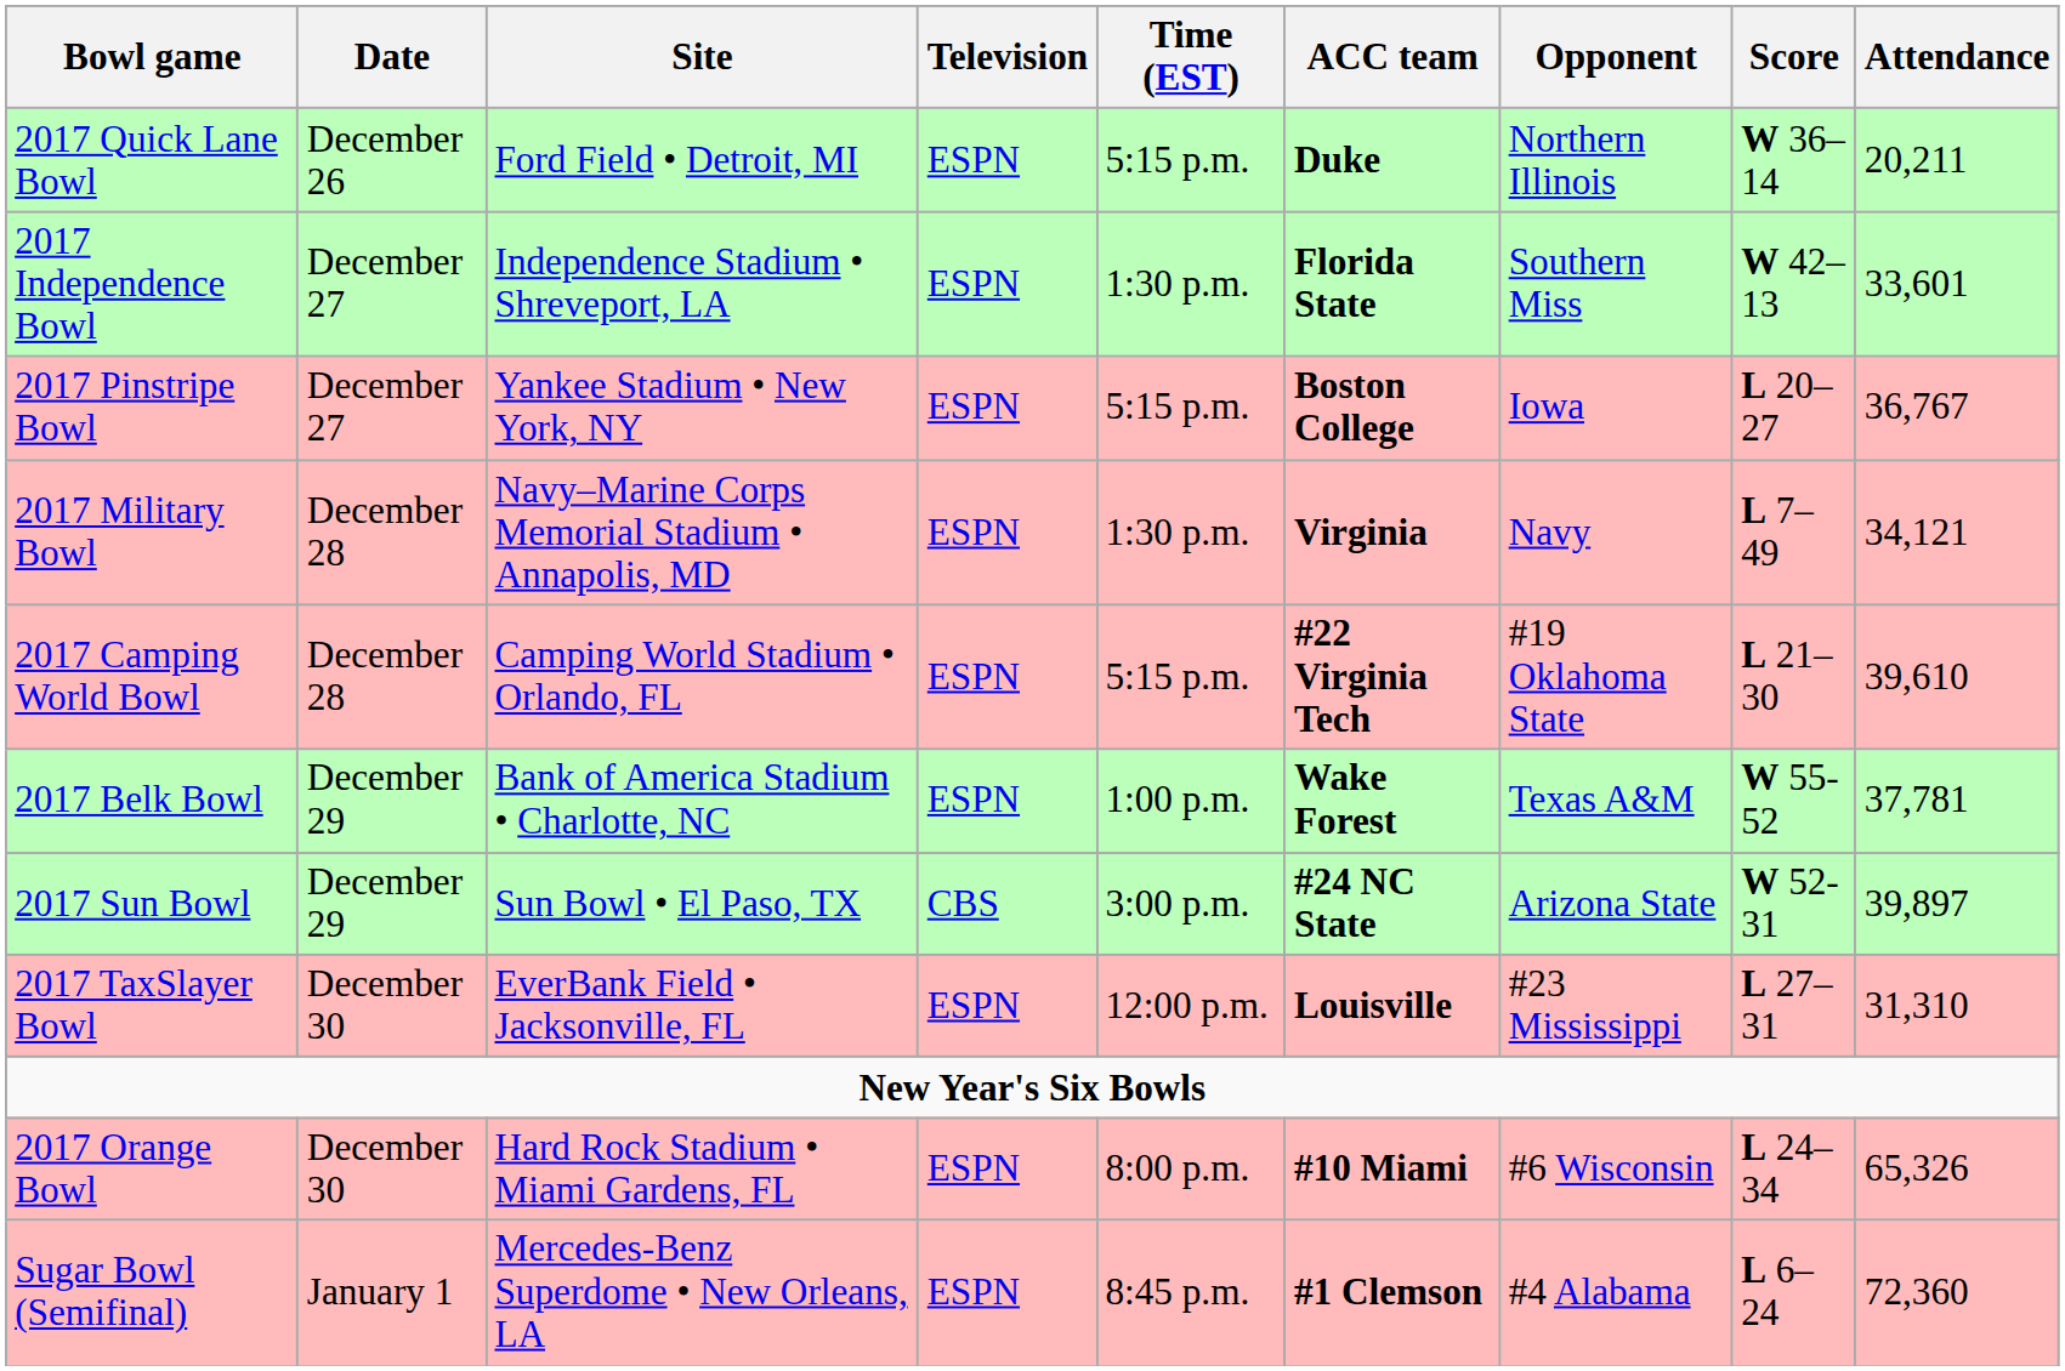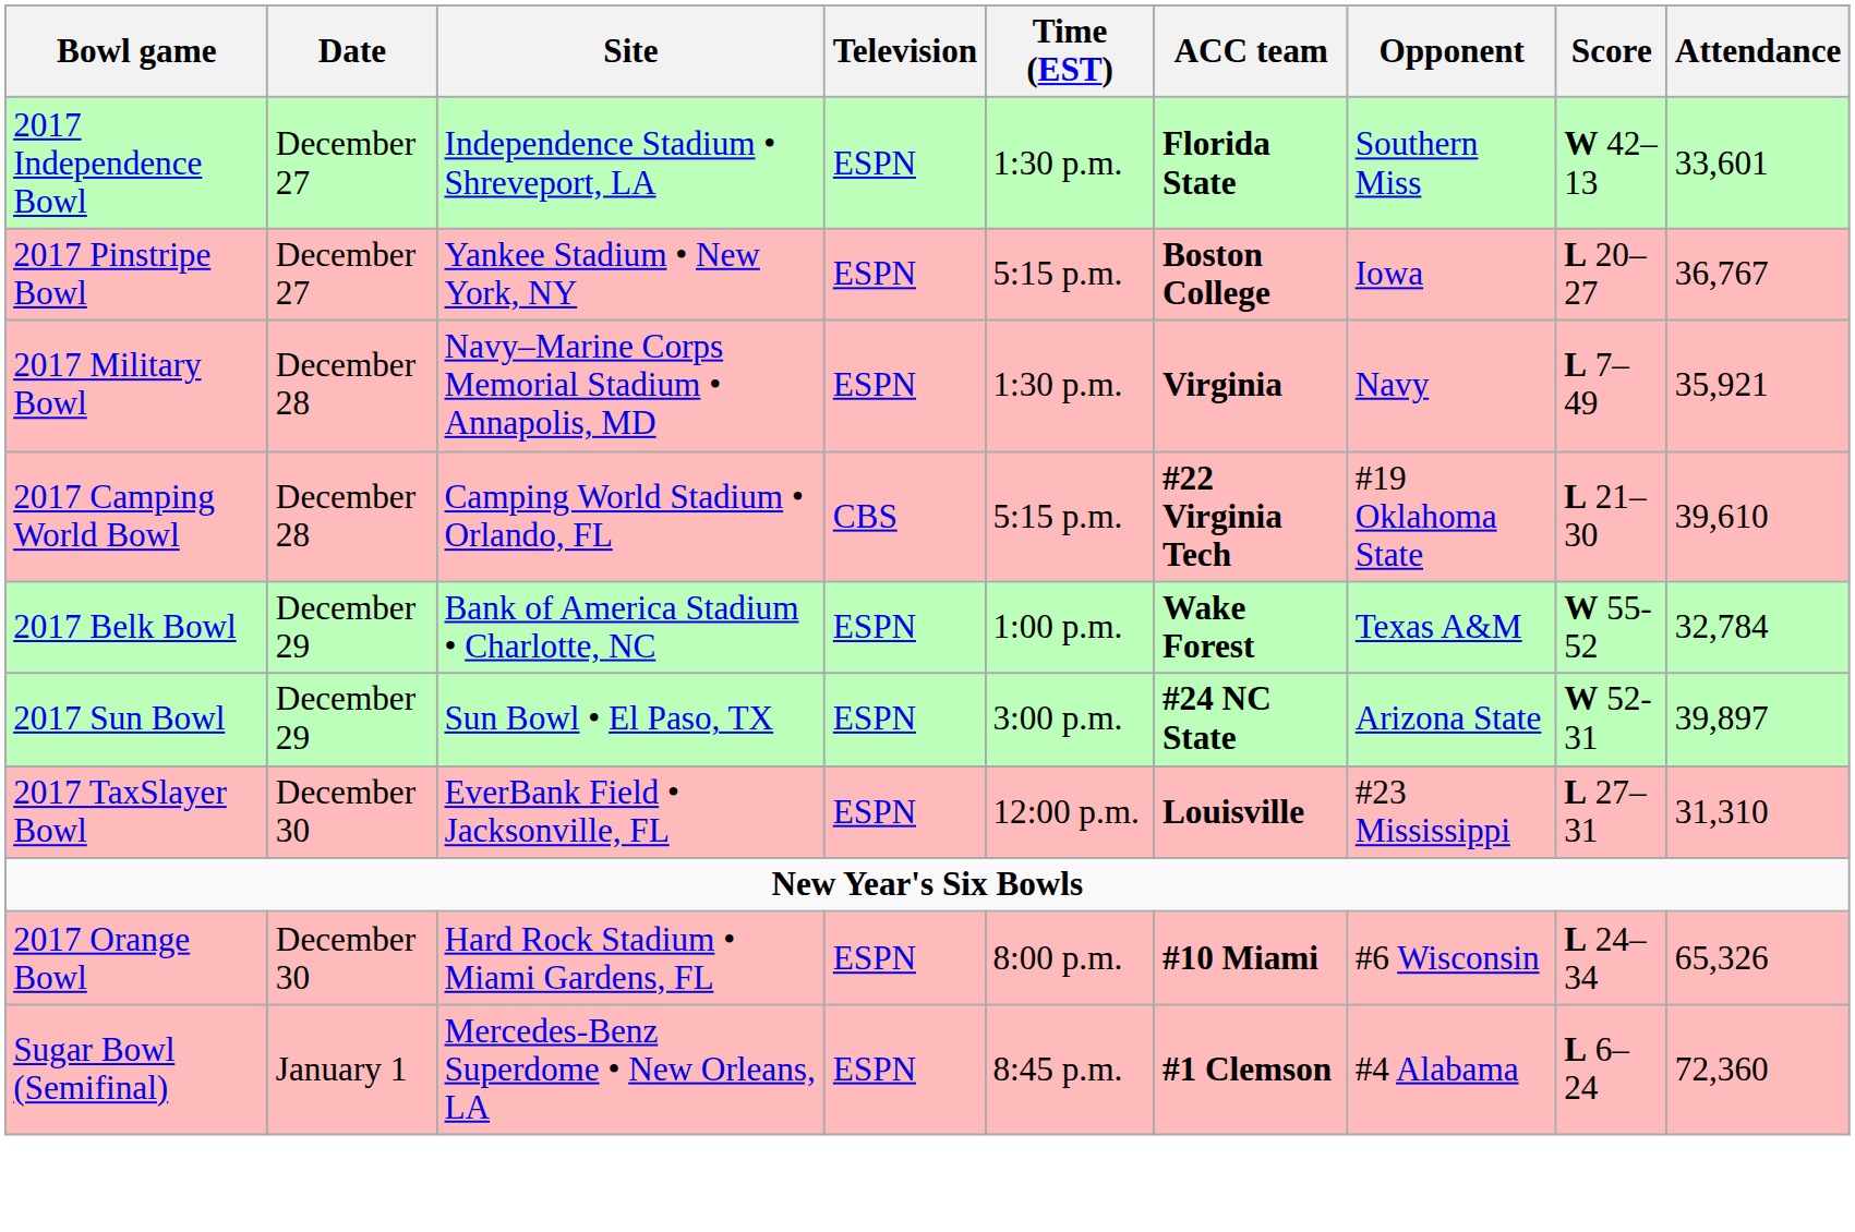- row: 2017 Quick Lane Bowl | December 26 | Ford Field • Detroit, MI | ESPN | 5:15 p.m. | Duke | Northern Illinois | W 36–14 | 20,211
2017 Military Bowl | Attendance: 34,121 -> 35,921
2017 Camping World Bowl | Television: ESPN -> CBS
2017 Belk Bowl | Attendance: 37,781 -> 32,784
2017 Sun Bowl | Television: CBS -> ESPN
